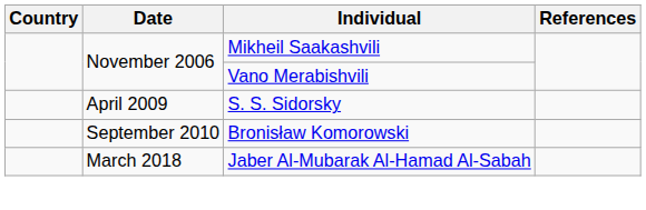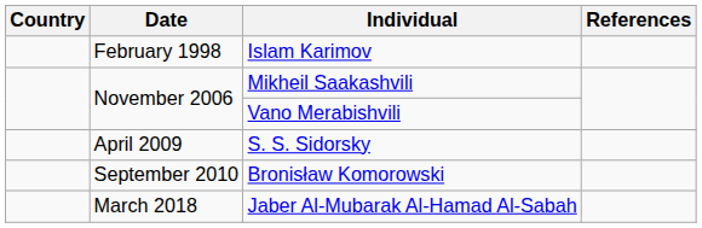+ row: February 1998 | Islam Karimov
